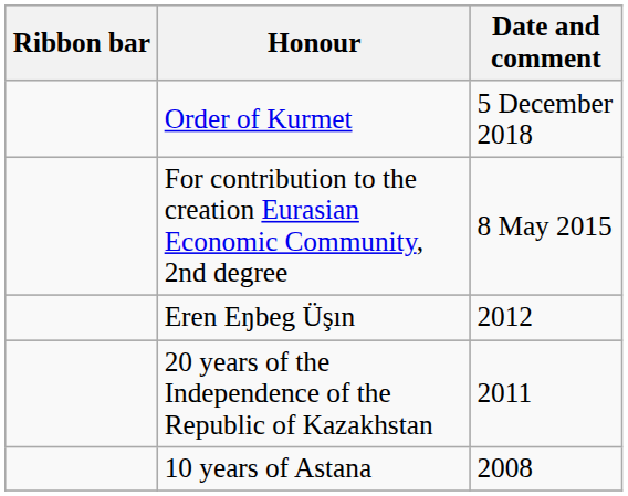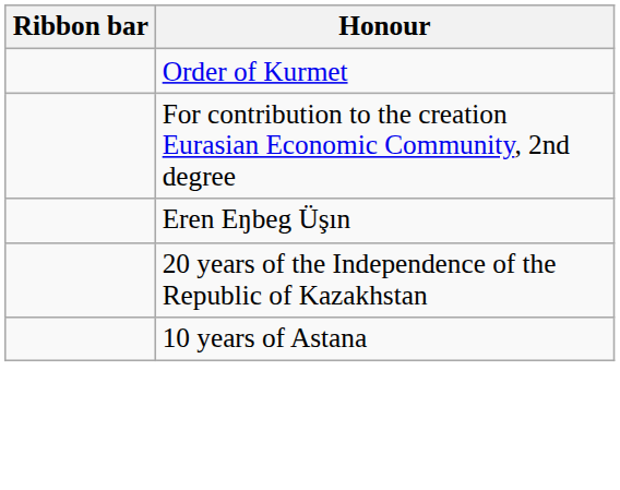- column: Date and comment | 5 December 2018 | 8 May 2015 | 2012 | 2011 | 2008
